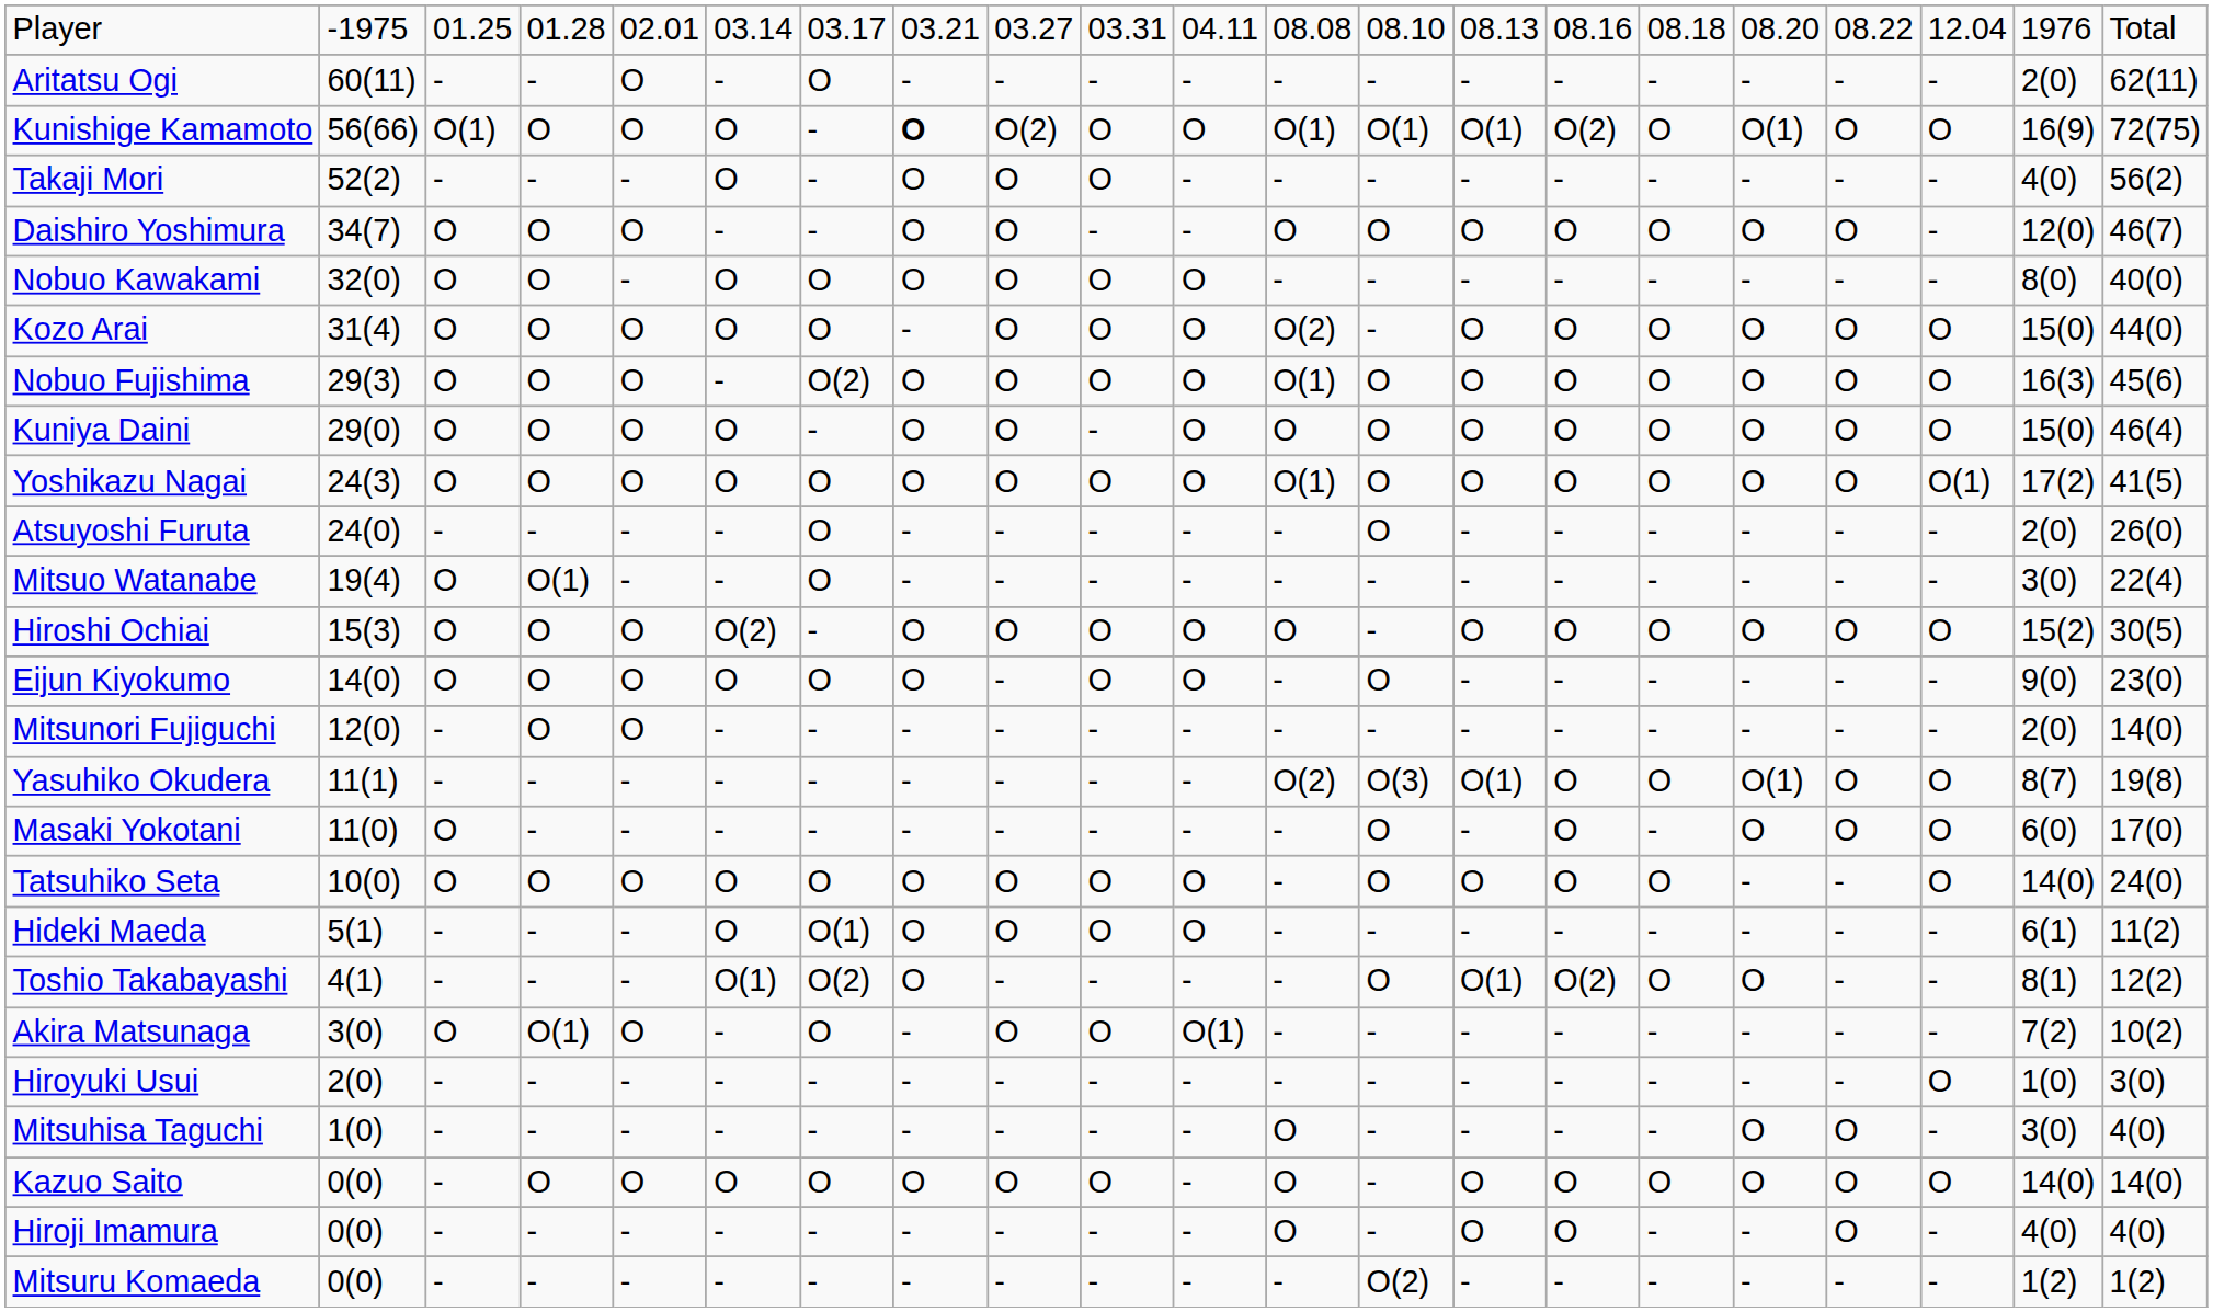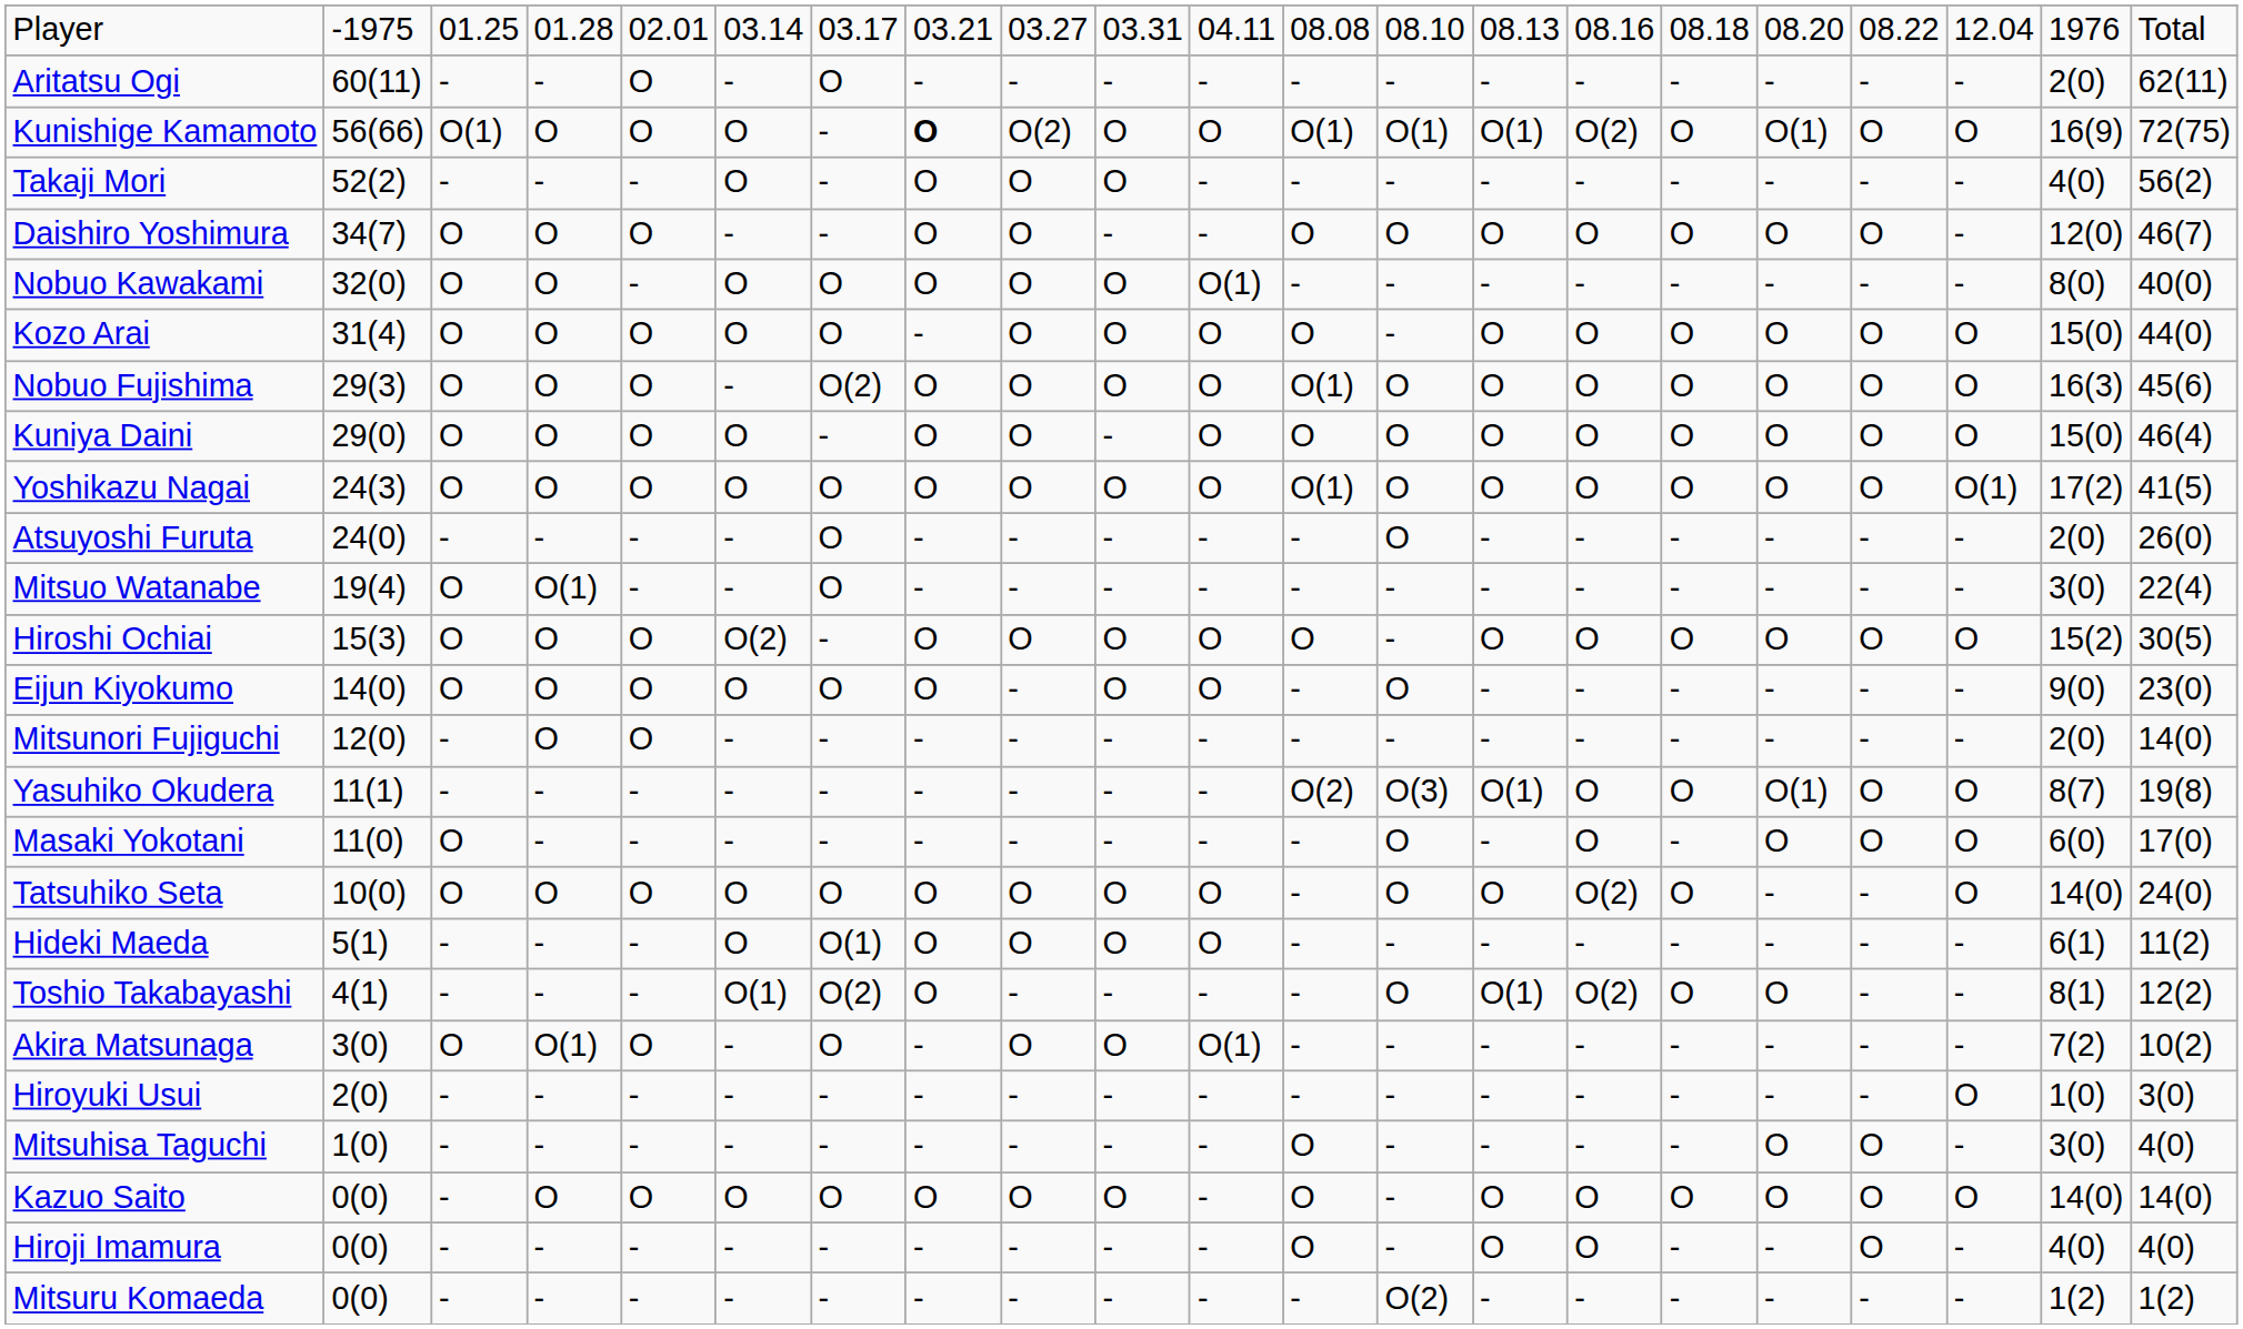Nobuo Kawakami | column 11: O -> O(1)
Kozo Arai | column 12: O(2) -> O
Tatsuhiko Seta | column 15: O -> O(2)
